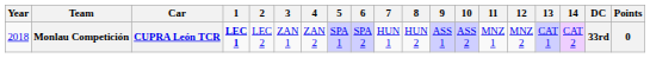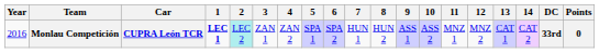Monlau Competición | Year: 2018 -> 2016
Monlau Competición | 2: no background -> paleturquoise background
